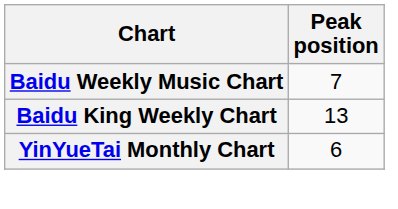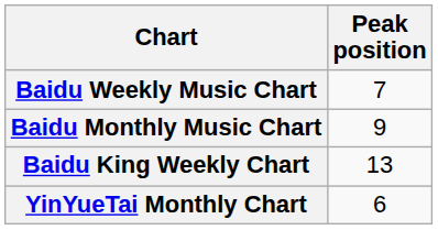+ row: Baidu Monthly Music Chart | 9
